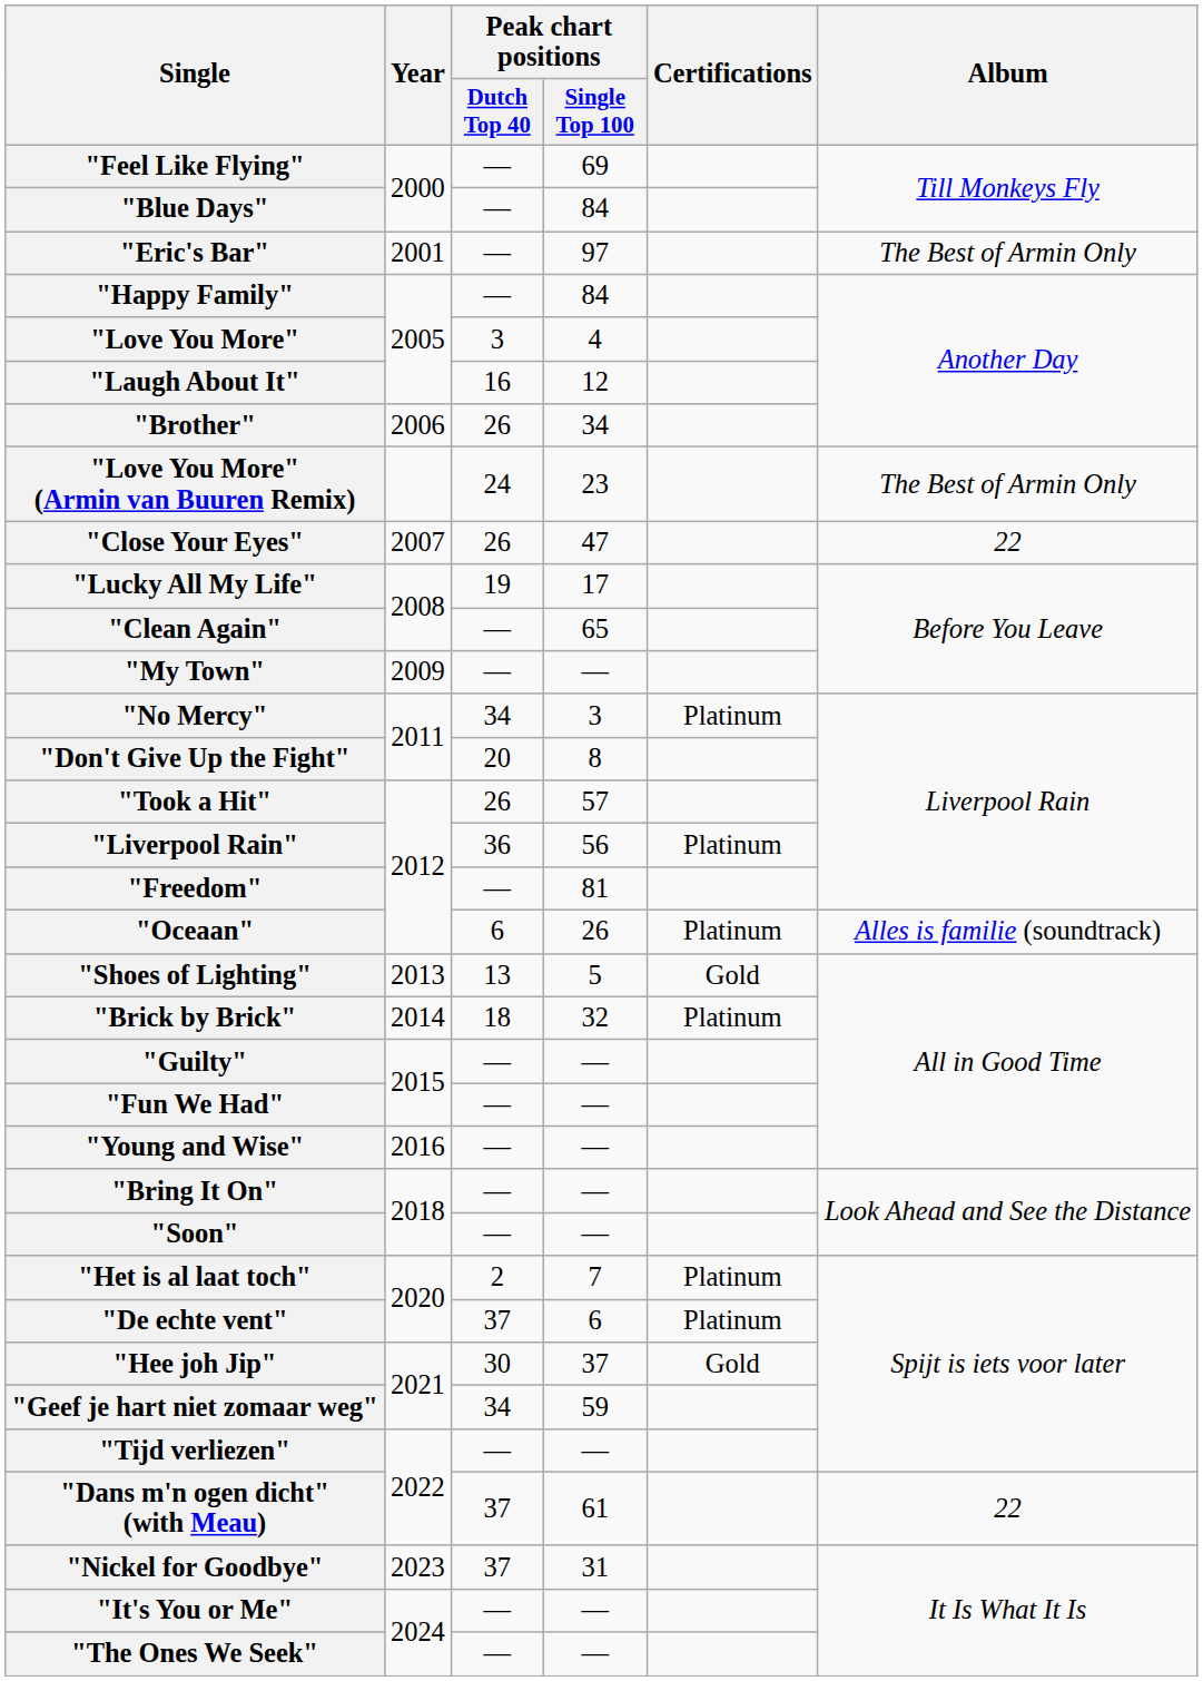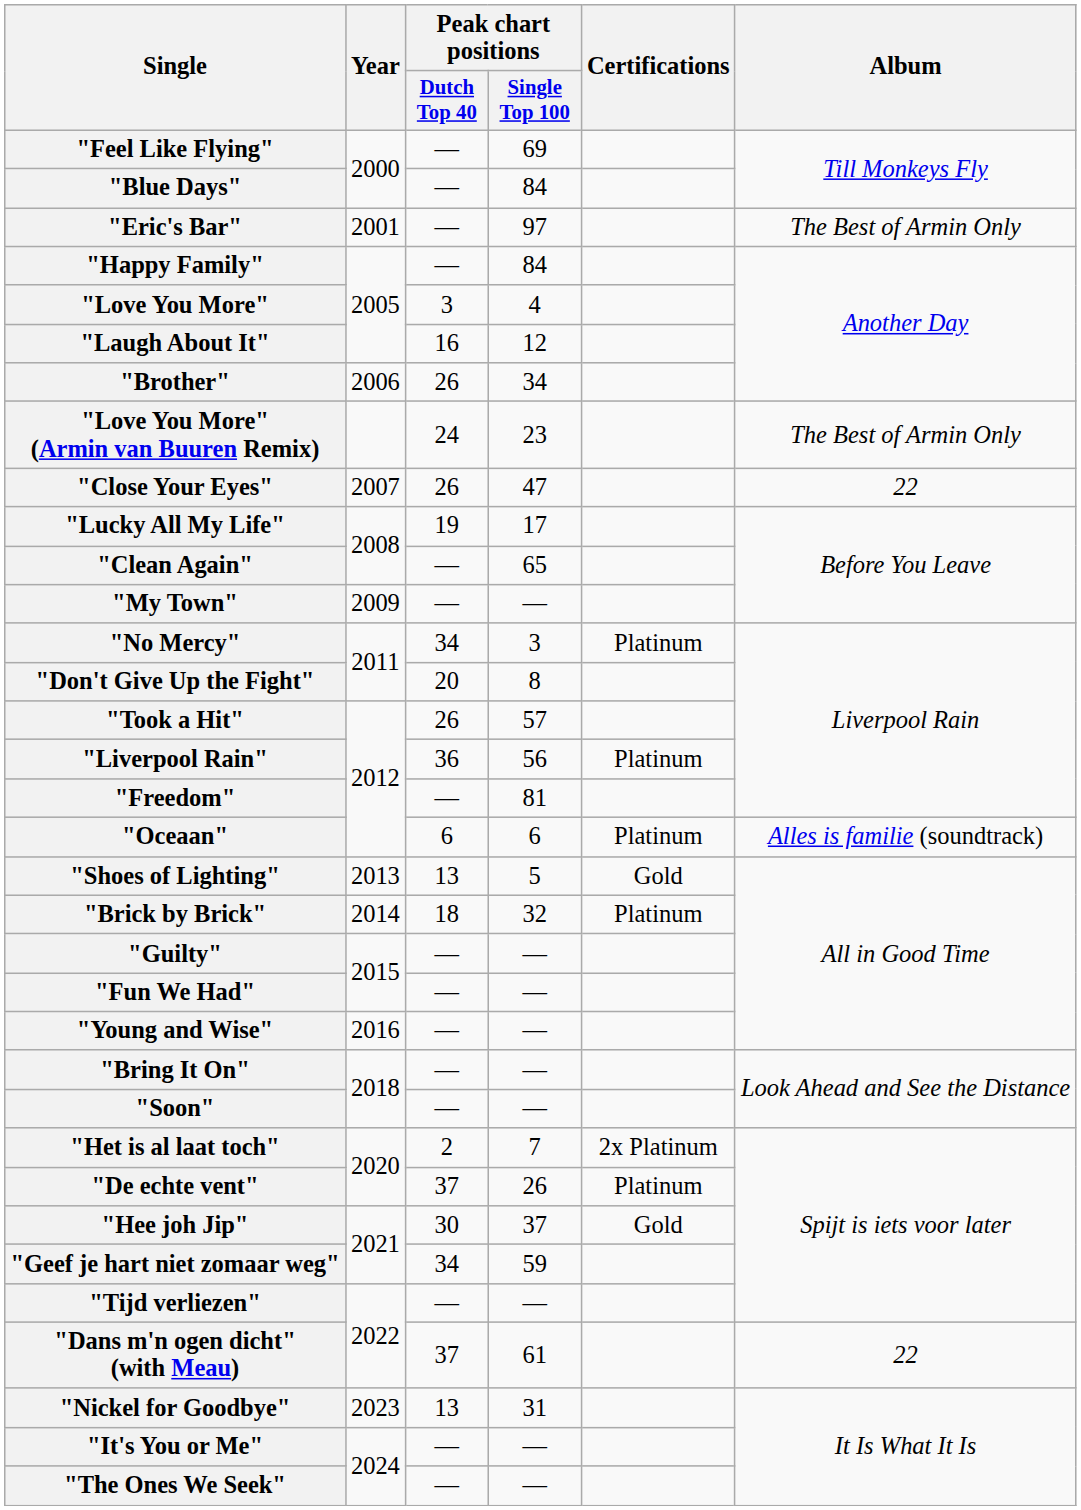"Oceaan" | Peak chart positions / Single Top 100: 26 -> 6
"Het is al laat toch" | Certifications: Platinum -> 2x Platinum
"De echte vent" | Peak chart positions / Single Top 100: 6 -> 26
"Nickel for Goodbye" | Peak chart positions / Dutch Top 40: 37 -> 13
